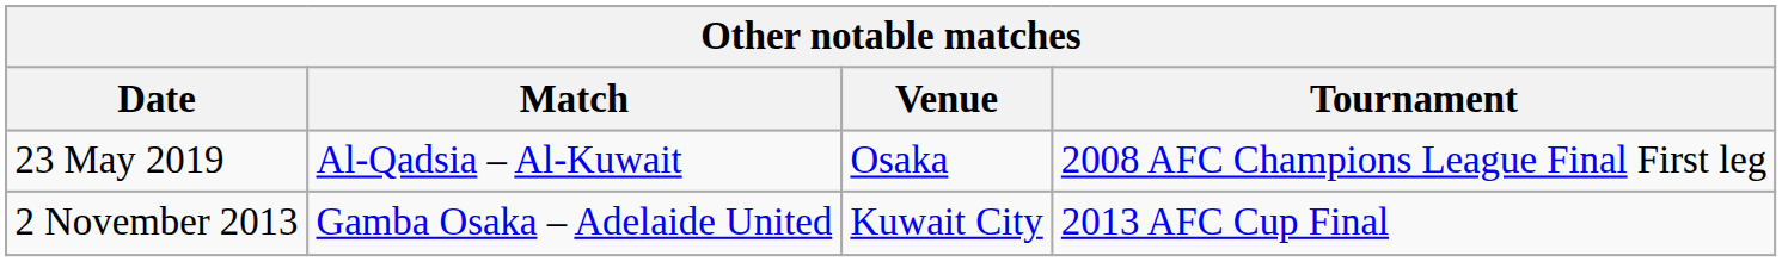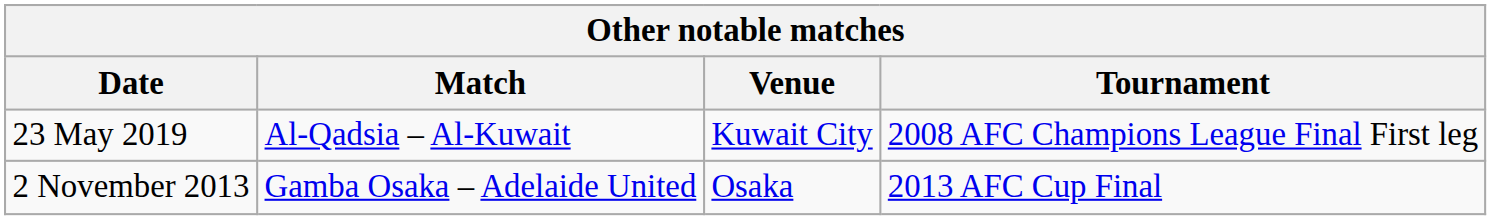23 May 2019 | Venue: Osaka -> Kuwait City
2 November 2013 | Venue: Kuwait City -> Osaka
